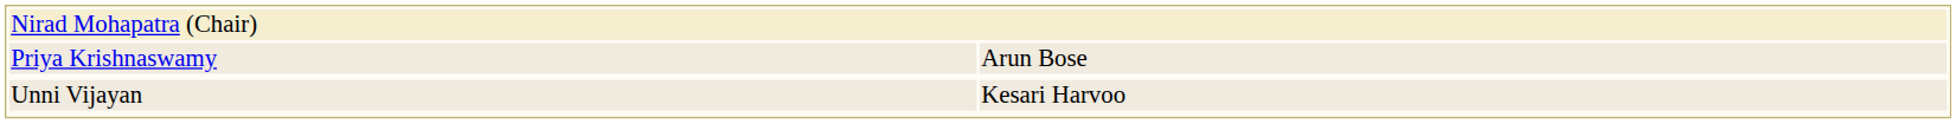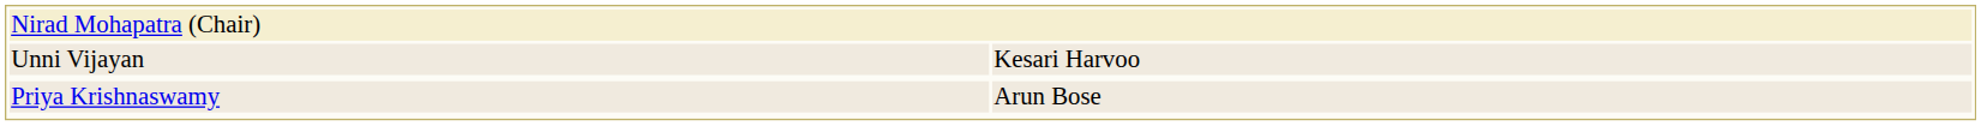rows swapped: Unni Vijayan <-> Priya Krishnaswamy
